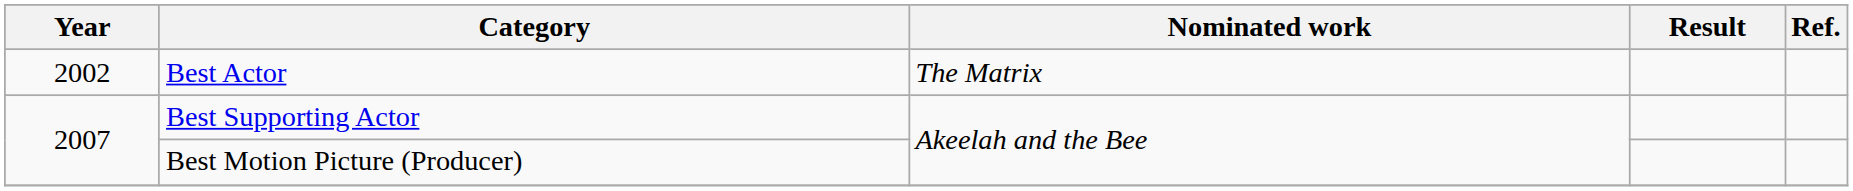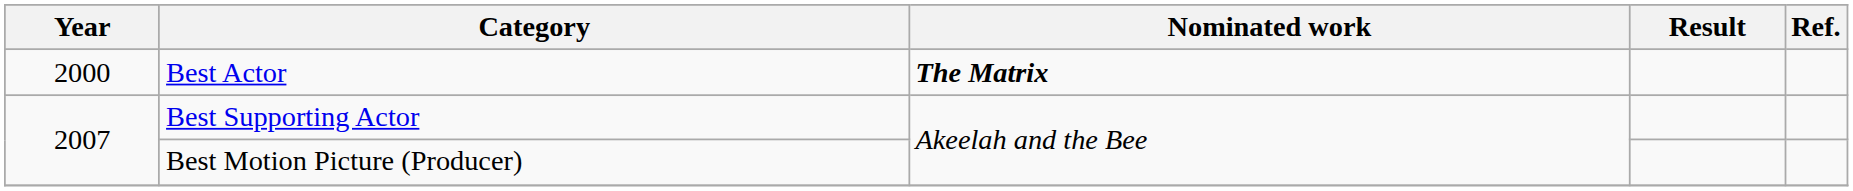Best Actor | Year: 2002 -> 2000
Best Actor | Nominated work: normal -> bold
